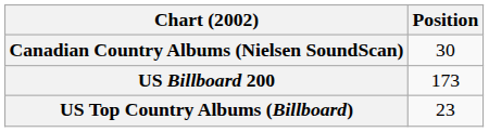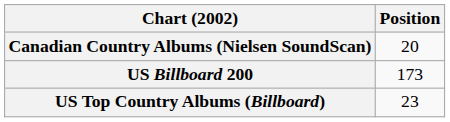Canadian Country Albums (Nielsen SoundScan) | Position: 30 -> 20
